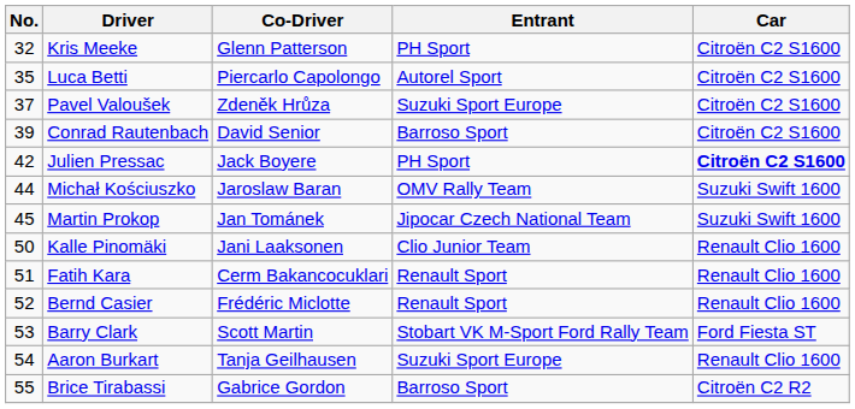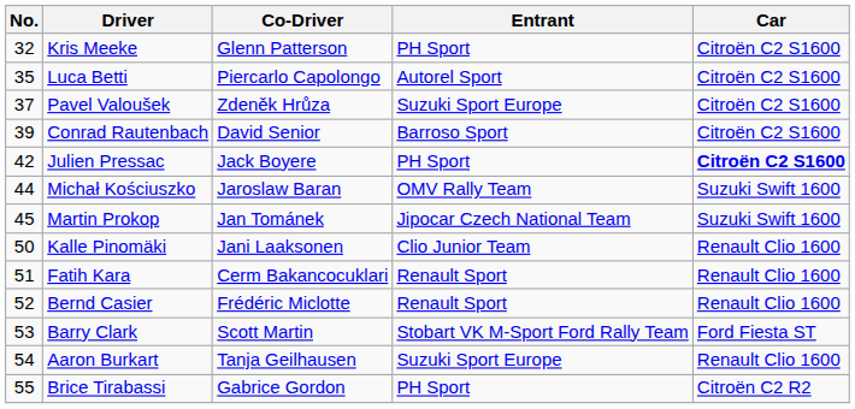Brice Tirabassi | Entrant: Barroso Sport -> PH Sport
